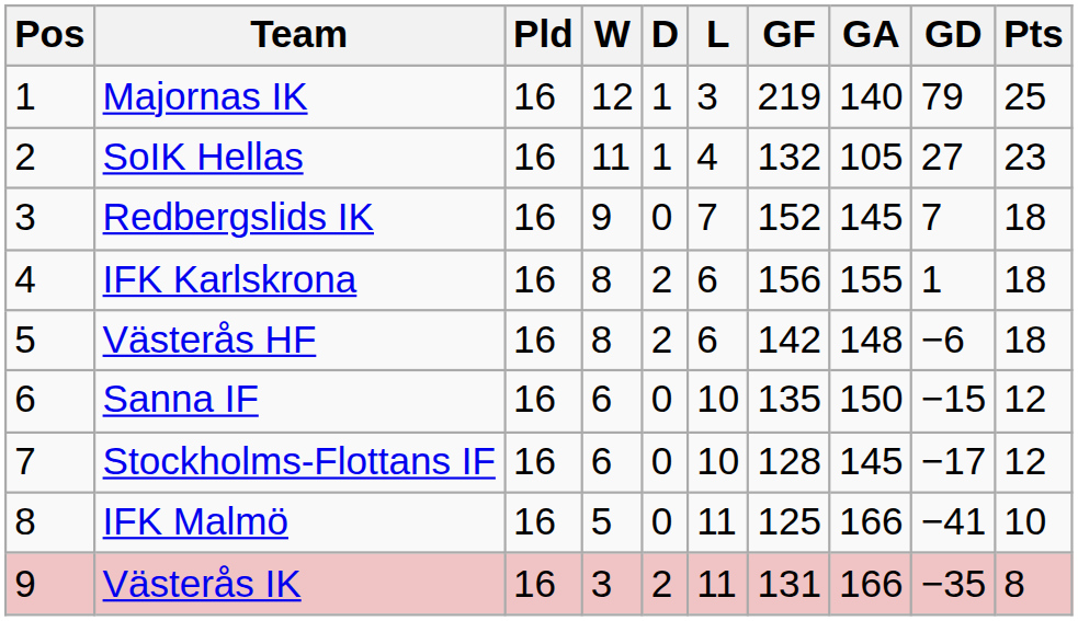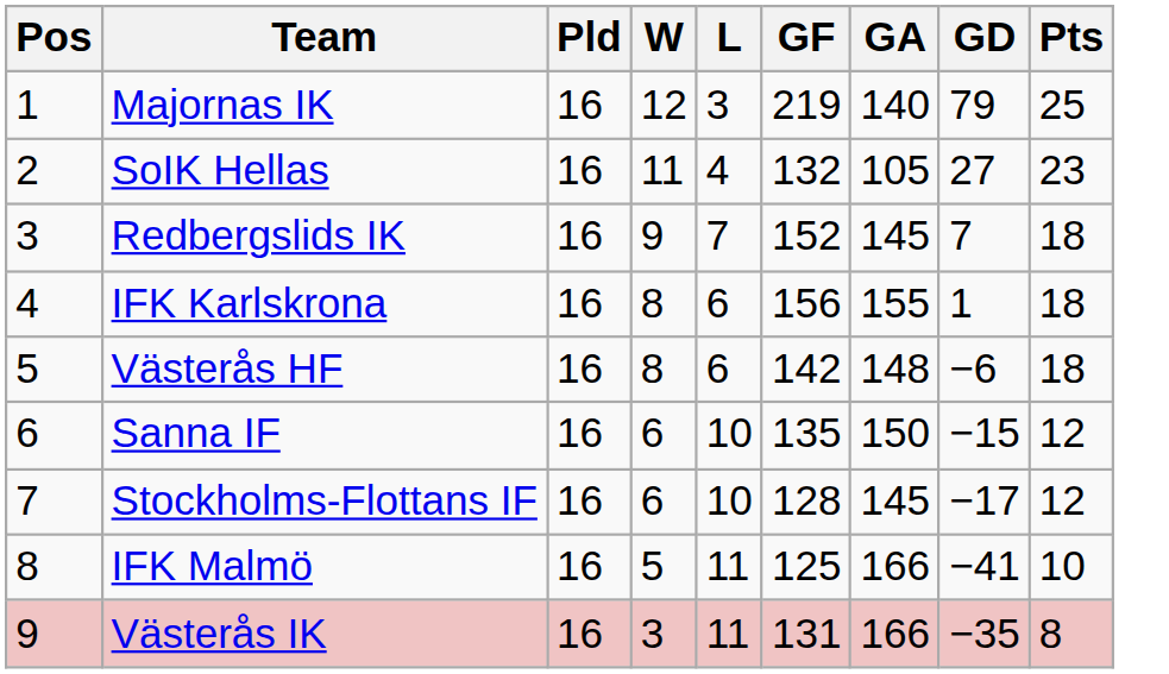- column: D | 1 | 1 | 0 | 2 | 2 | 0 | 0 | 0 | 2
